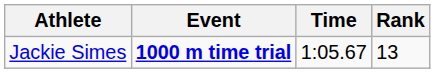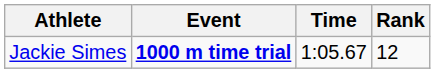Jackie Simes | Rank: 13 -> 12
